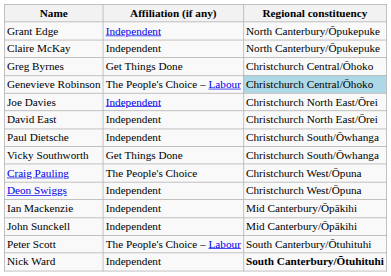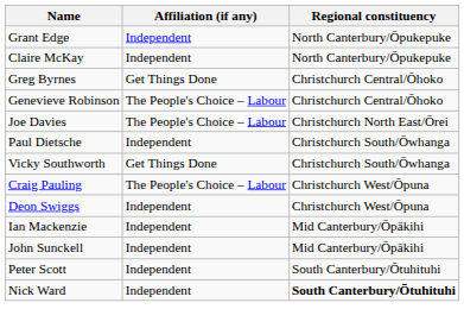Genevieve Robinson | Regional constituency: lightblue background -> no background
Joe Davies | Affiliation (if any): Independent -> The People's Choice – Labour
- row: David East | Independent | Christchurch North East/Ōrei
Craig Pauling | Affiliation (if any): The People's Choice -> The People's Choice – Labour
Peter Scott | Affiliation (if any): The People's Choice – Labour -> Independent
